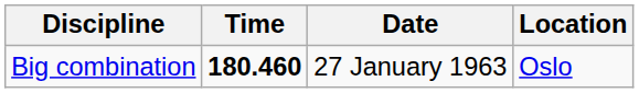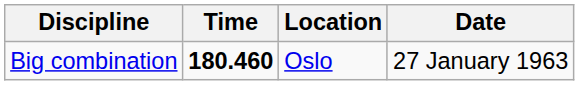columns swapped: Date <-> Location
